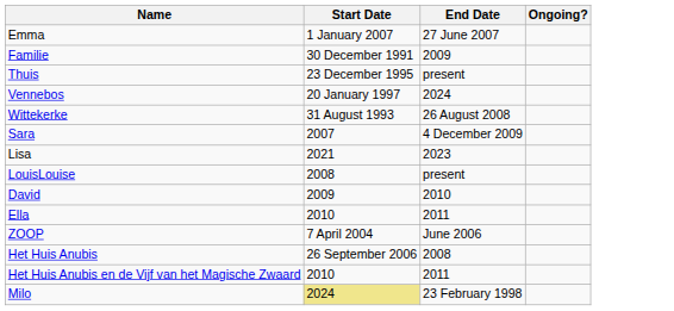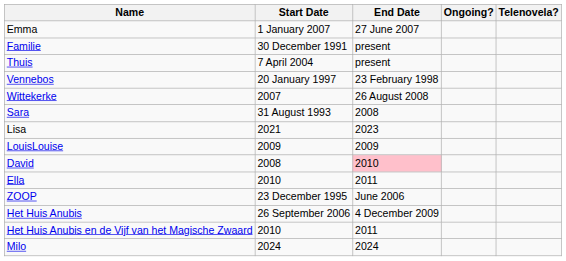+ column: Telenovela?
Familie | End Date: 2009 -> present
Thuis | Start Date: 23 December 1995 -> 7 April 2004
Vennebos | End Date: 2024 -> 23 February 1998
Wittekerke | Start Date: 31 August 1993 -> 2007
Sara | Start Date: 2007 -> 31 August 1993
Sara | End Date: 4 December 2009 -> 2008
LouisLouise | Start Date: 2008 -> 2009
LouisLouise | End Date: present -> 2009
David | Start Date: 2009 -> 2008
David | End Date: no background -> pink background
ZOOP | Start Date: 7 April 2004 -> 23 December 1995
Het Huis Anubis | End Date: 2008 -> 4 December 2009
Milo | Start Date: khaki background -> no background
Milo | End Date: 23 February 1998 -> 2024
